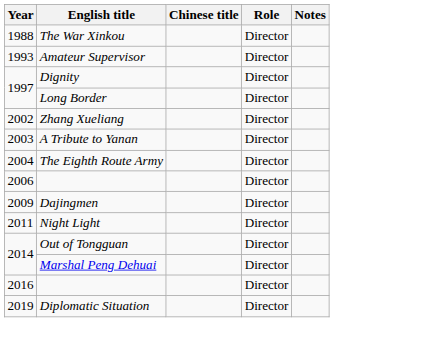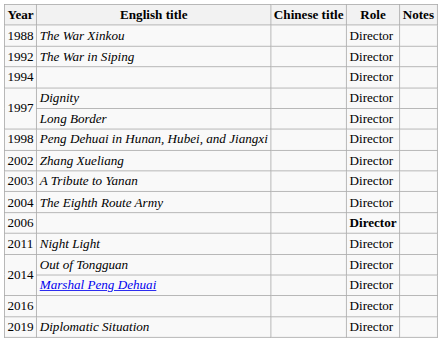+ row: 1992 | The War in Siping | Director
- row: 1993 | Amateur Supervisor | Director
+ row: 1994 | Director
+ row: 1998 | Peng Dehuai in Hunan, Hubei, and Jiangxi | Director
2006 | Role: normal -> bold
- row: 2009 | Dajingmen | Director
